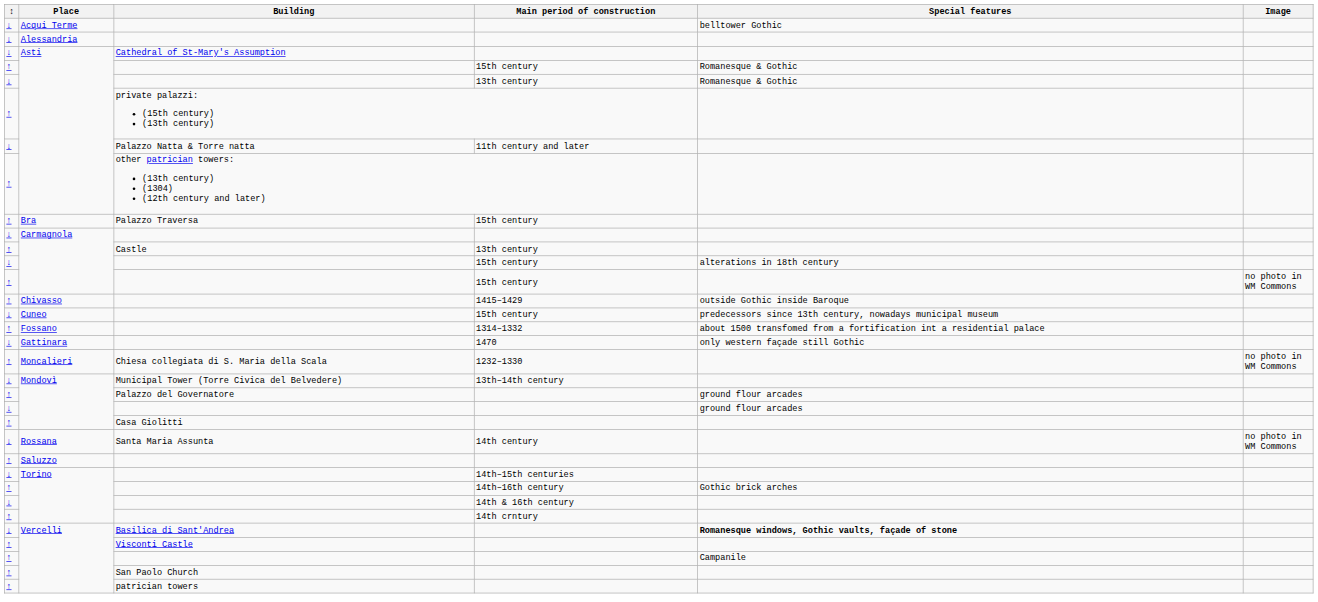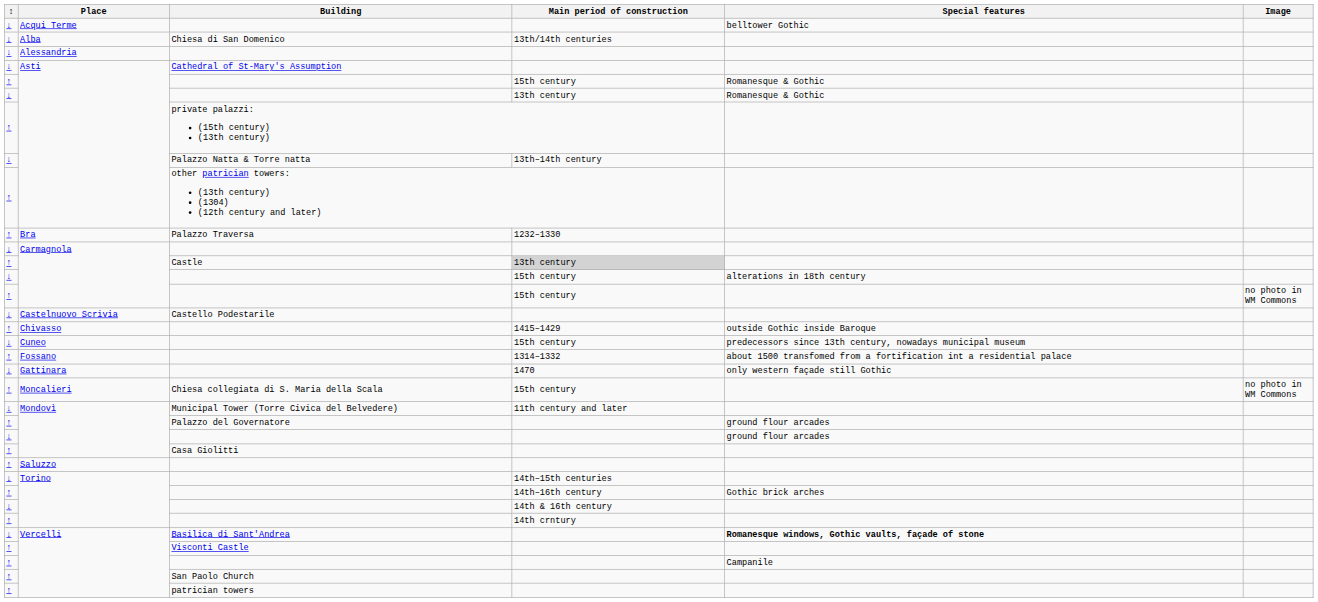+ row: ↓ | Alba | Chiesa di San Domenico | 13th/14th centuries
Palazzo Natta & Torre natta | Main period of construction: 11th century and later -> 13th–14th century
Palazzo Traversa | Main period of construction: 15th century -> 1232–1330
Castle | Main period of construction: no background -> lightgrey background
+ row: ↓ | Castelnuovo Scrivia | Castello Podestarile
Chiesa collegiata di S. Maria della Scala | Main period of construction: 1232–1330 -> 15th century
Municipal Tower (Torre Civica del Belvedere) | Main period of construction: 13th–14th century -> 11th century and later
- row: ↓ | Rossana | Santa Maria Assunta | 14th century | no photo in WM Commons
